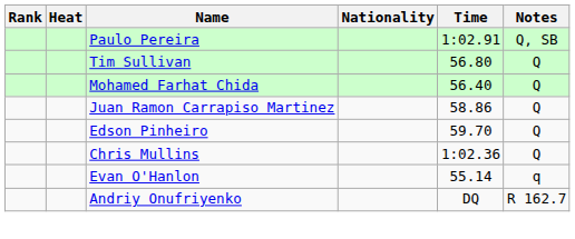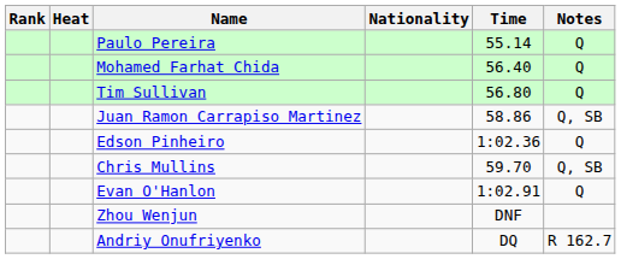Paulo Pereira | Time: 1:02.91 -> 55.14
Paulo Pereira | Notes: Q, SB -> Q
rows swapped: Mohamed Farhat Chida <-> Tim Sullivan
Juan Ramon Carrapiso Martinez | Notes: Q -> Q, SB
Edson Pinheiro | Time: 59.70 -> 1:02.36
Chris Mullins | Time: 1:02.36 -> 59.70
Chris Mullins | Notes: Q -> Q, SB
Evan O'Hanlon | Time: 55.14 -> 1:02.91
Evan O'Hanlon | Notes: q -> Q
+ row: Zhou Wenjun | DNF
